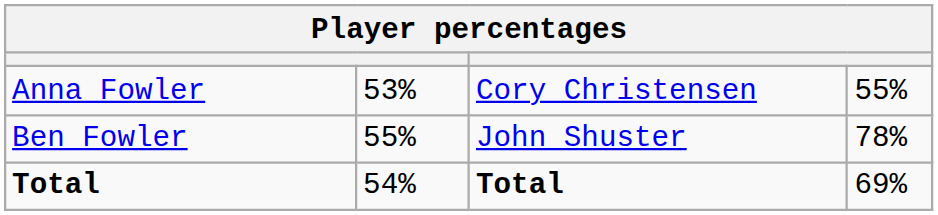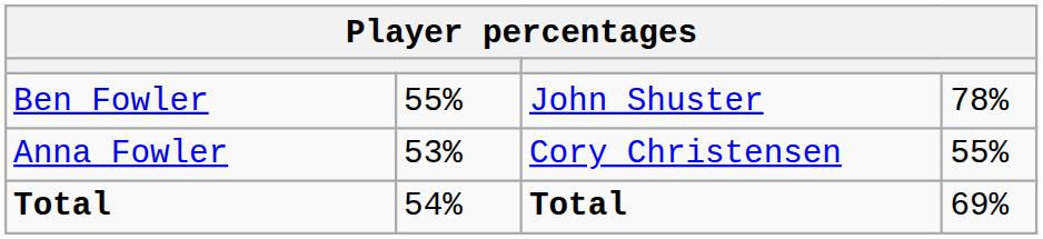rows swapped: Anna Fowler <-> Ben Fowler
